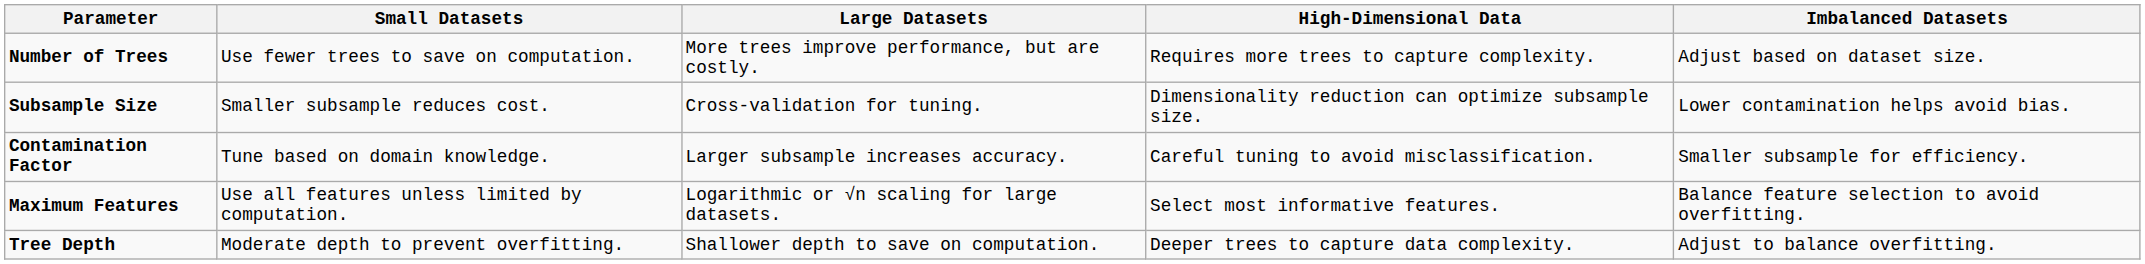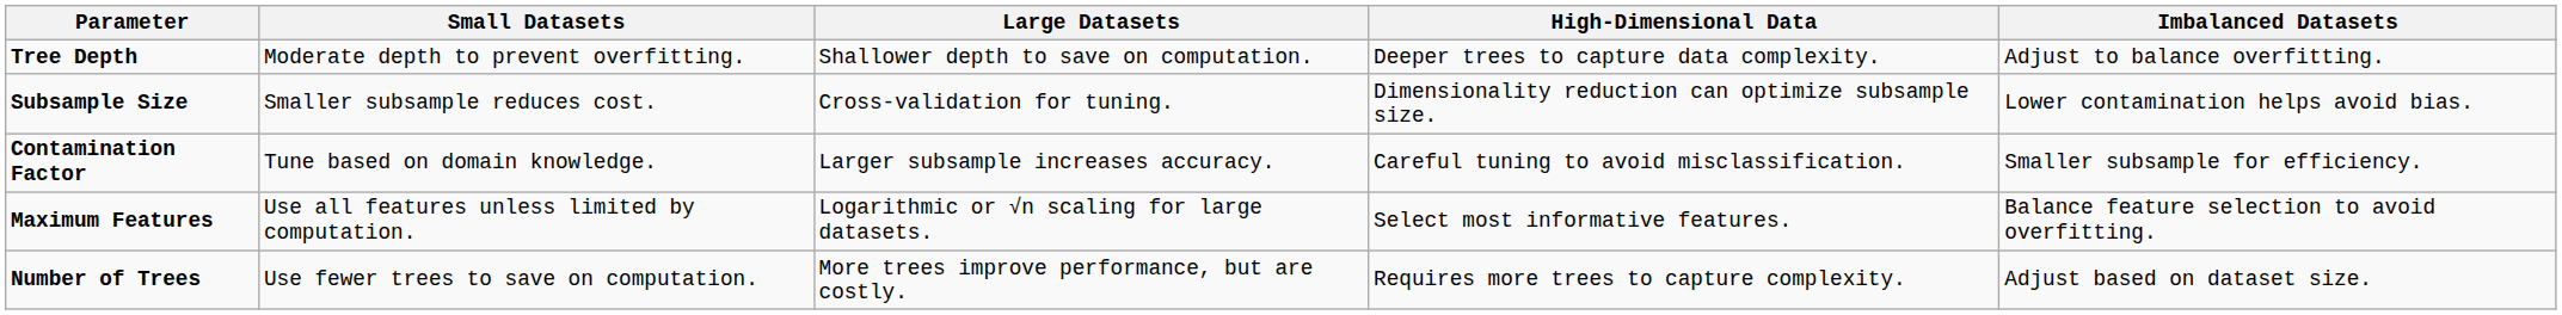rows swapped: Number of Trees <-> Tree Depth
